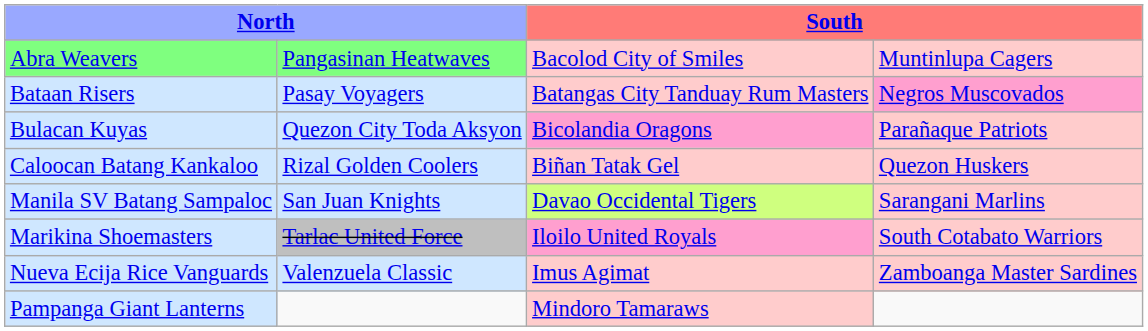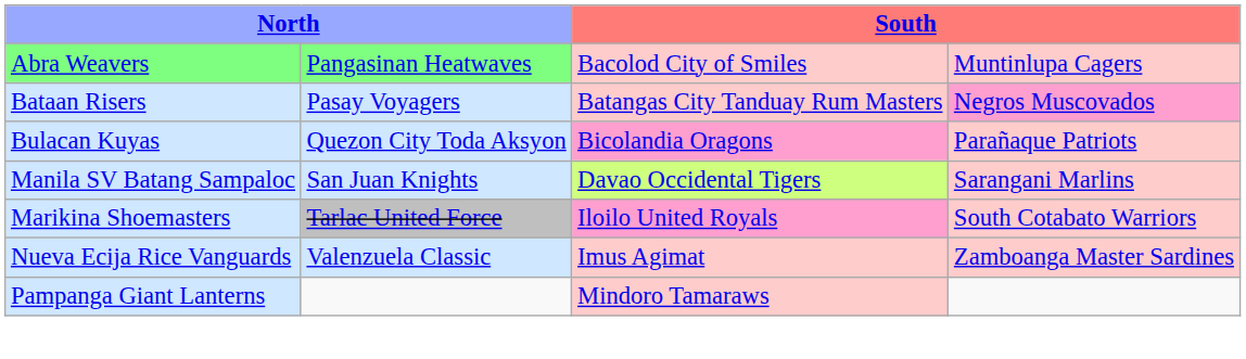- row: Caloocan Batang Kankaloo | Rizal Golden Coolers | Biñan Tatak Gel | Quezon Huskers
